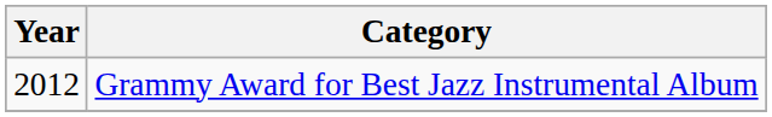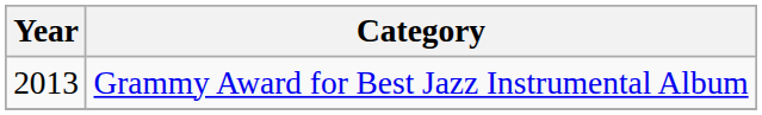Grammy Award for Best Jazz Instrumental Album | Year: 2012 -> 2013
